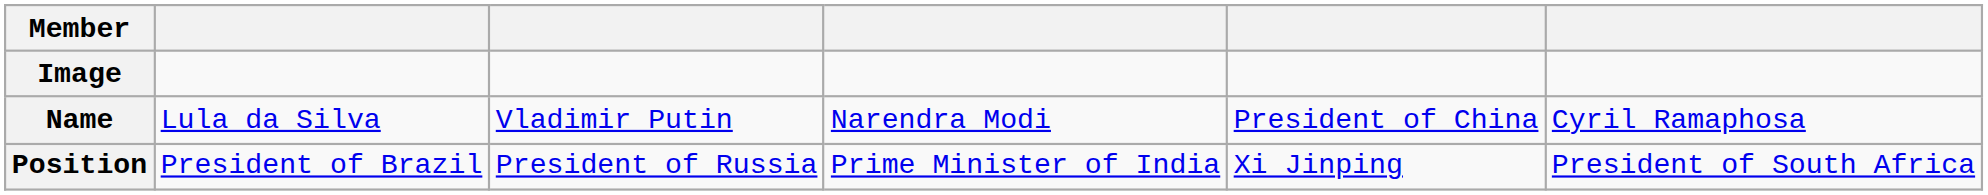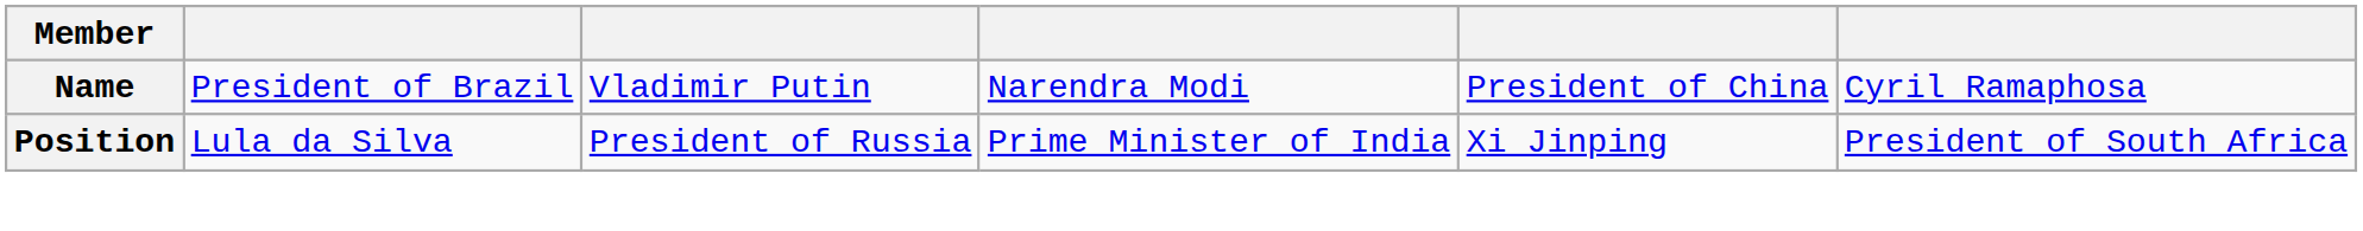- row: Image
Name | column 2: Lula da Silva -> President of Brazil
Position | column 2: President of Brazil -> Lula da Silva
